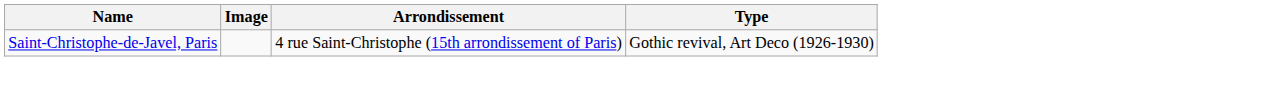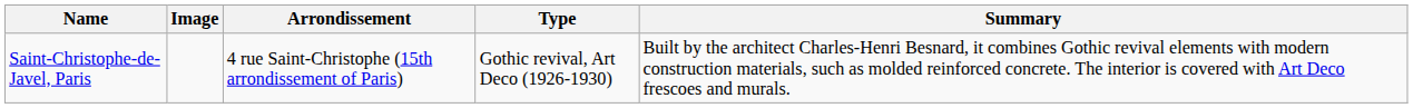+ column: Summary | Built by the architect Charles-Henri Besnard, it combines Gothic revival elements with modern construction materials, such as molded reinforced concrete. The interior is covered with Art Deco frescoes and murals.
